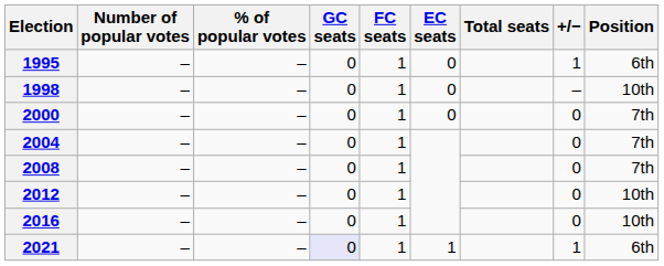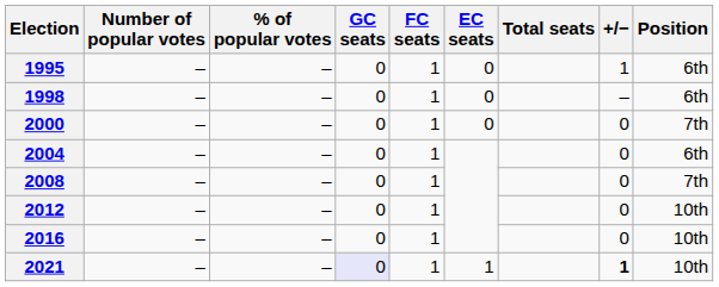1998 | Position: 10th -> 6th
2004 | Position: 7th -> 6th
2021 | +/−: normal -> bold
2021 | Position: 6th -> 10th
